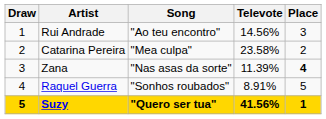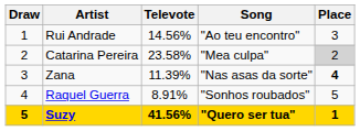columns swapped: Song <-> Televote
Catarina Pereira | Place: no background -> lightgrey background
